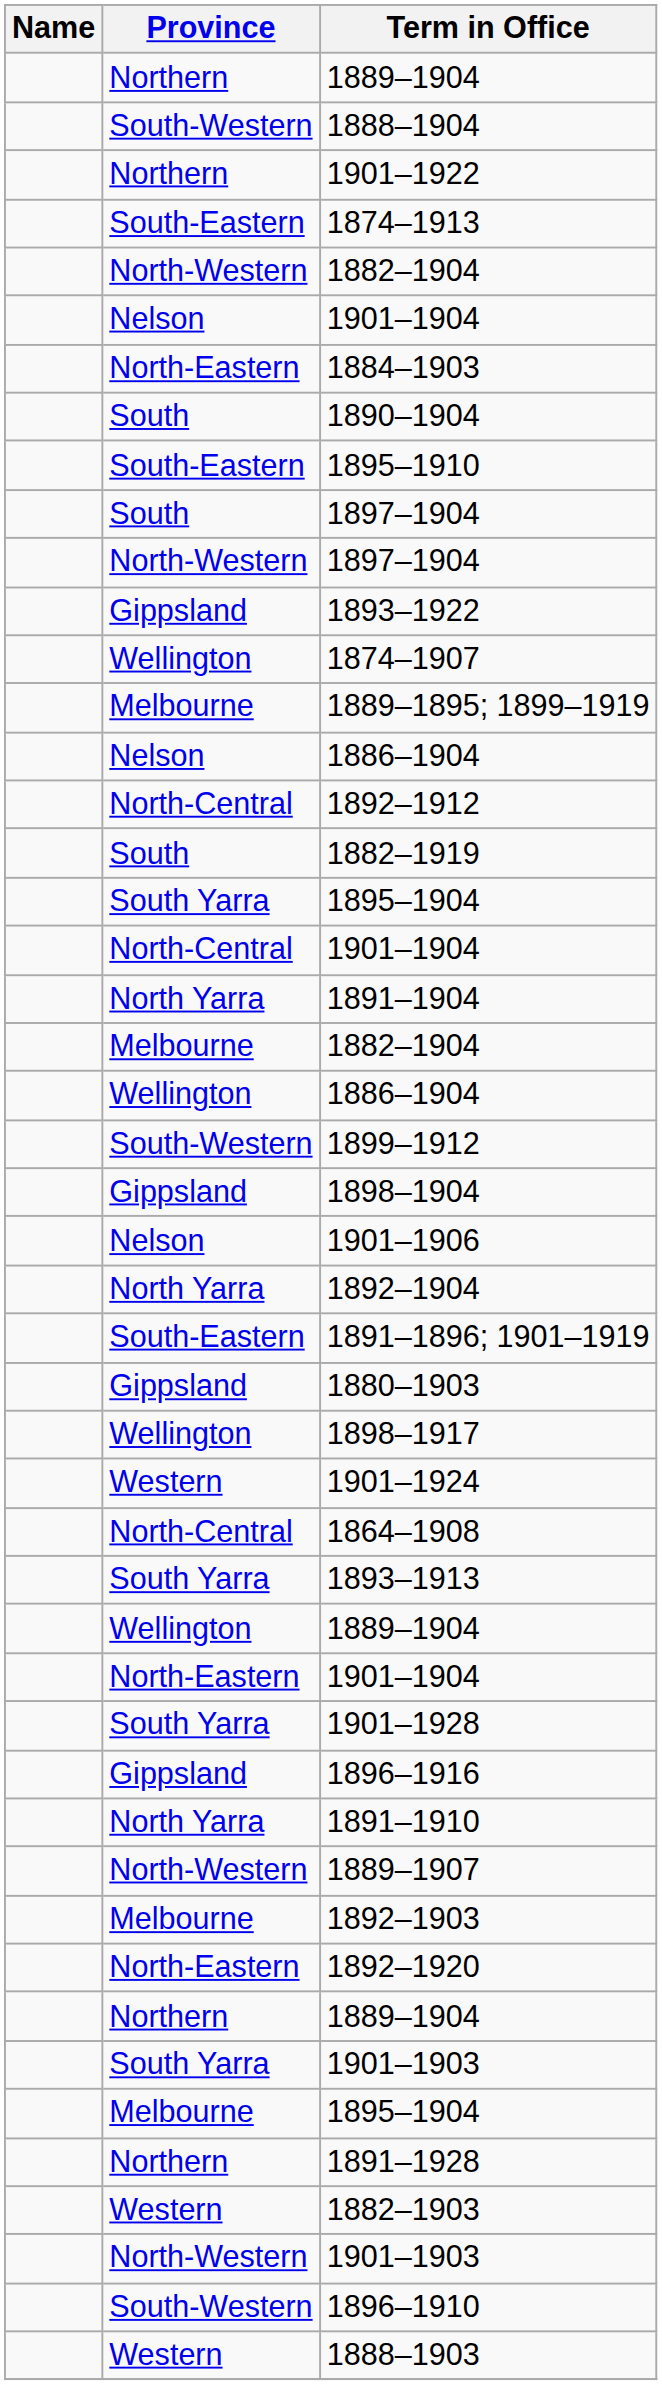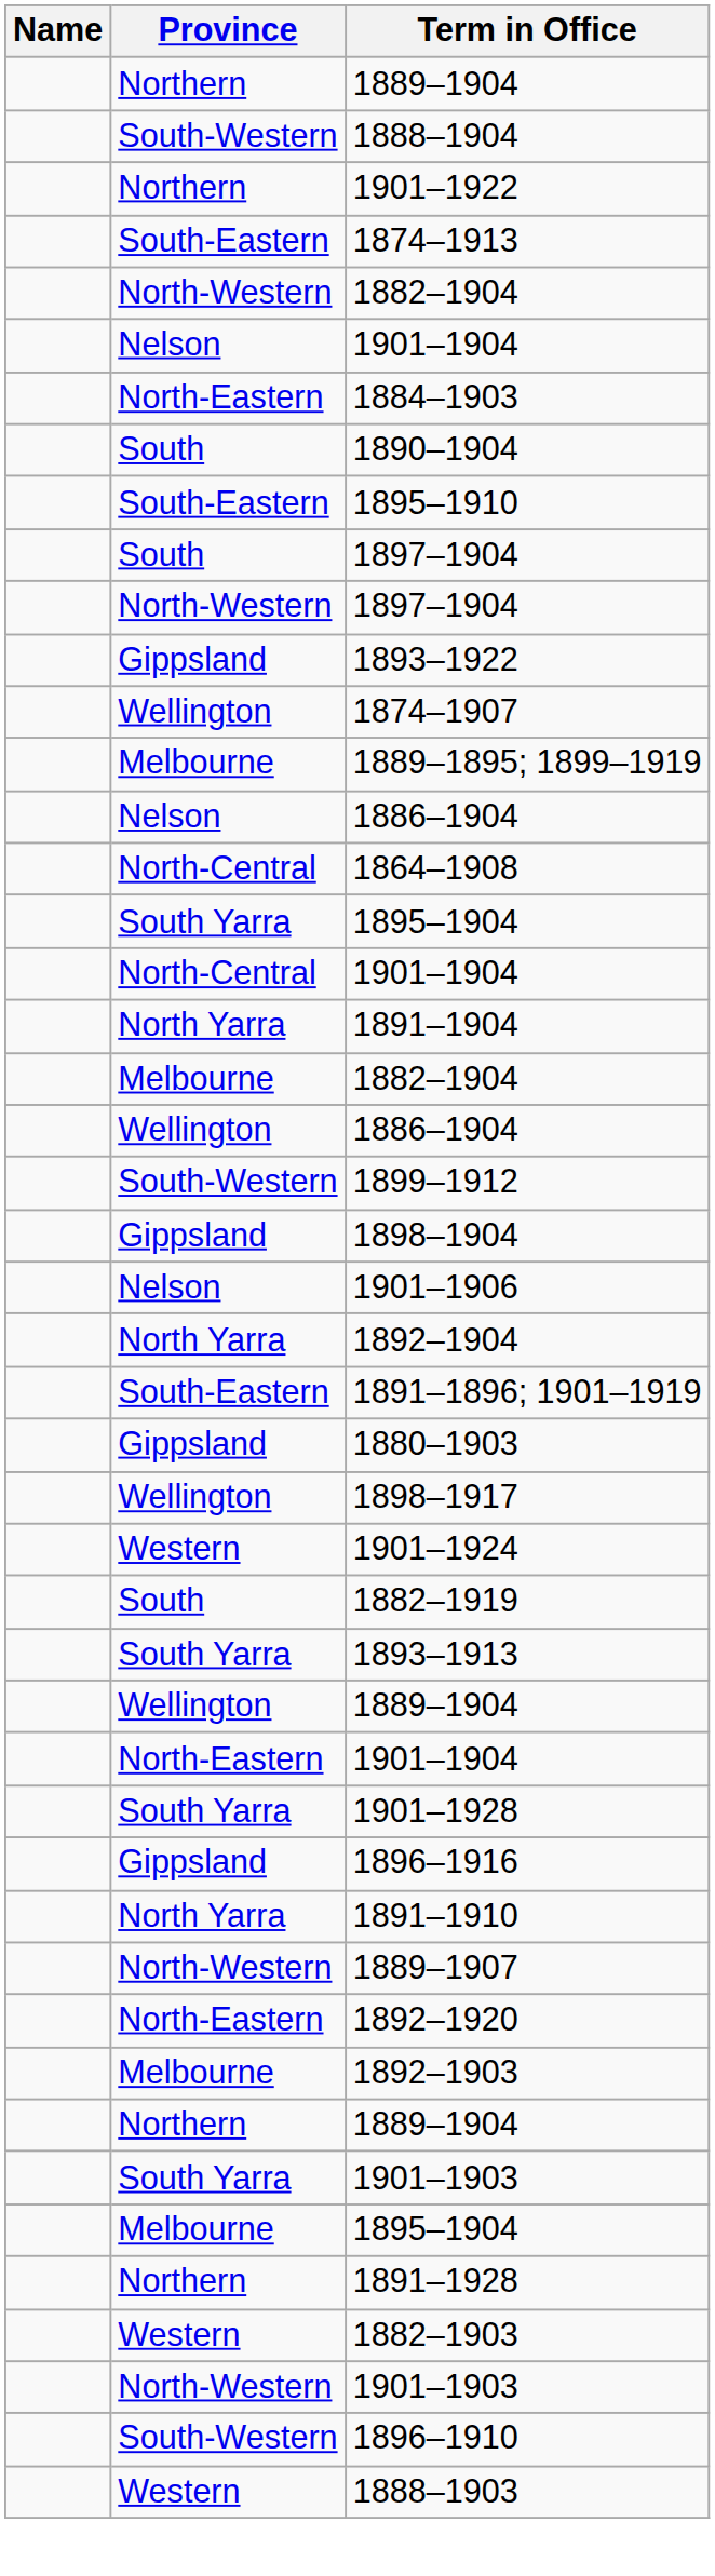- row: North-Central | 1892–1912
rows swapped: 1864–1908 <-> 1882–1919
rows swapped: 1892–1903 <-> 1892–1920
